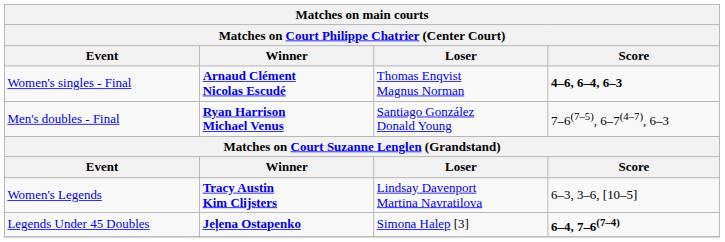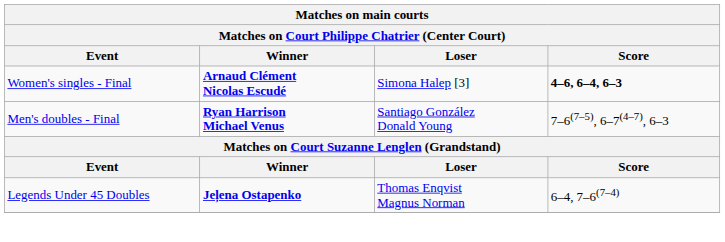Women's singles - Final | Loser: Thomas Enqvist Magnus Norman -> Simona Halep [3]
- row: Women's Legends | Tracy Austin Kim Clijsters | Lindsay Davenport Martina Navratilova | 6–3, 3–6, [10–5]
Legends Under 45 Doubles | Loser: Simona Halep [3] -> Thomas Enqvist Magnus Norman
Legends Under 45 Doubles | Score: bold -> normal
